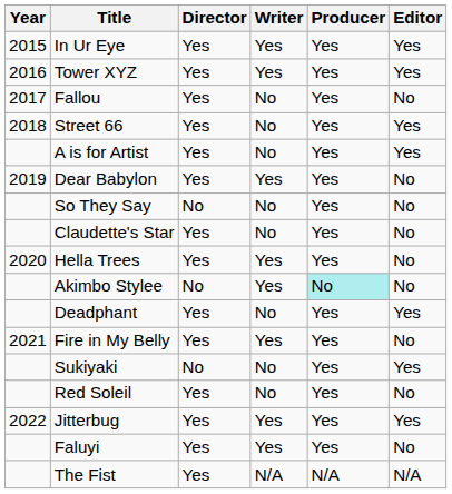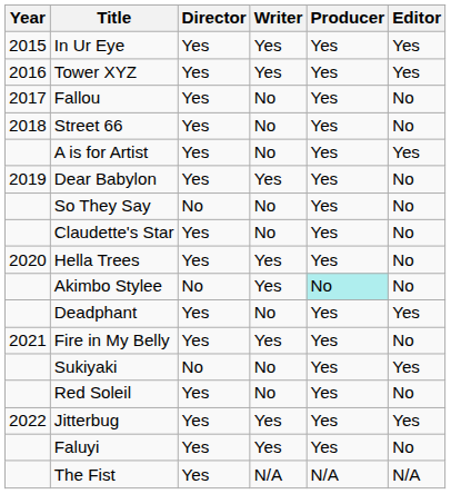Street 66 | Editor: Yes -> No
